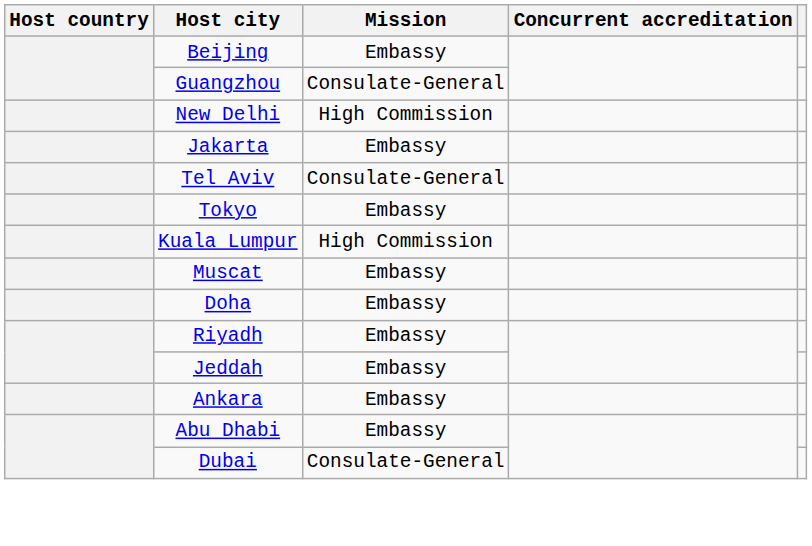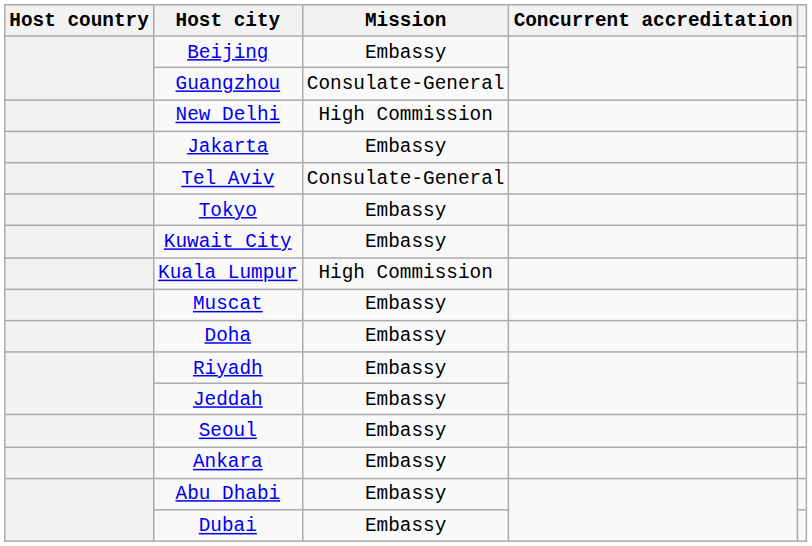+ row: Kuwait City | Embassy
+ row: Seoul | Embassy
Dubai | Mission: Consulate-General -> Embassy
